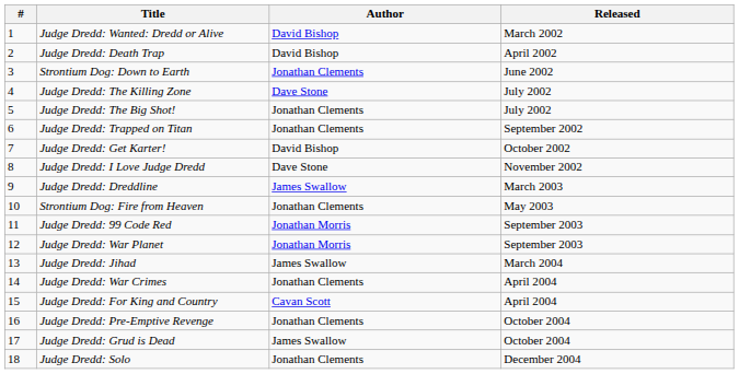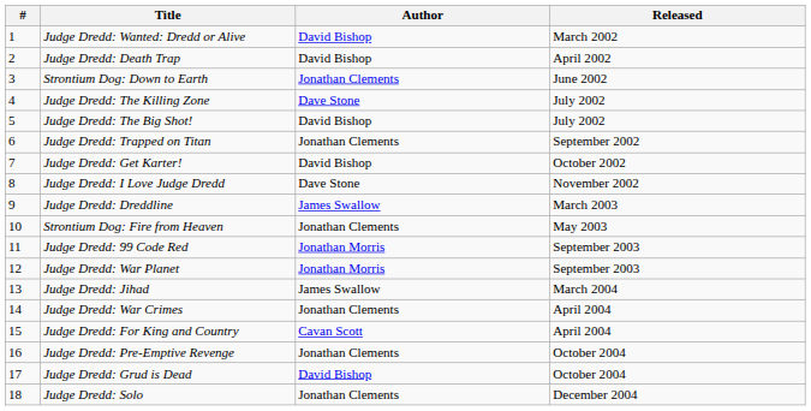Judge Dredd: The Big Shot! | Author: Jonathan Clements -> David Bishop
Judge Dredd: Grud is Dead | Author: James Swallow -> David Bishop
